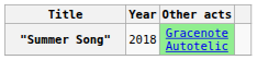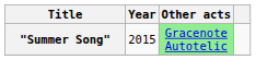"Summer Song" | Year: 2018 -> 2015
